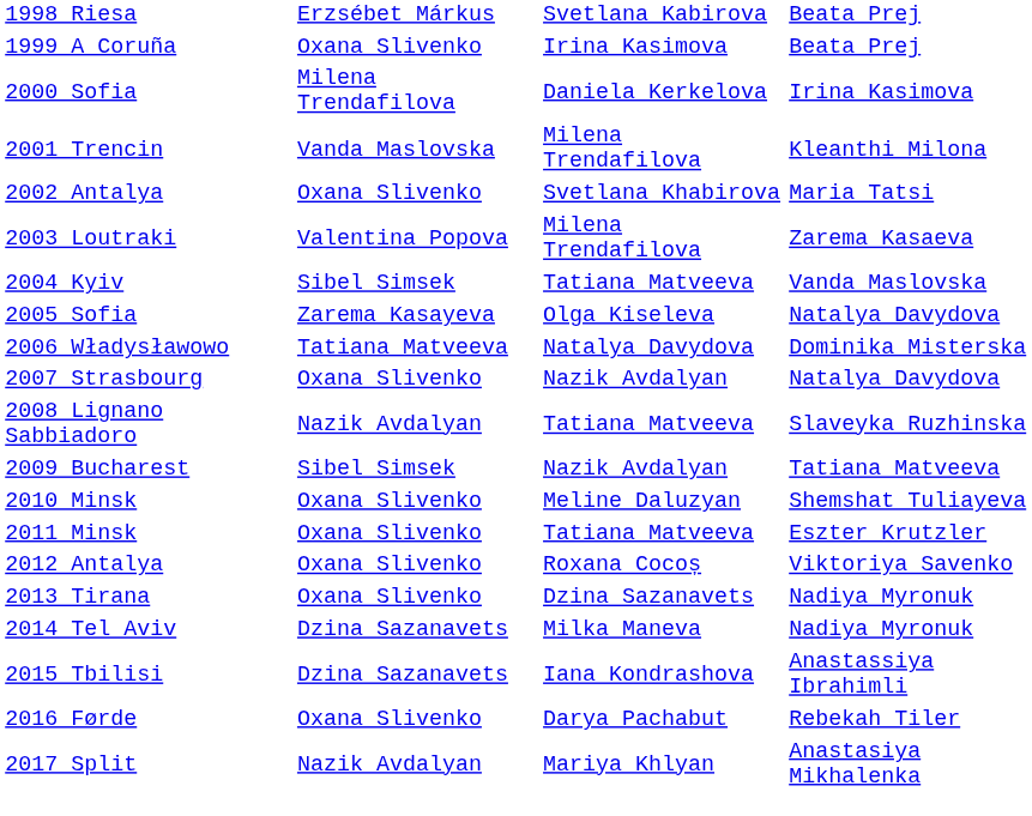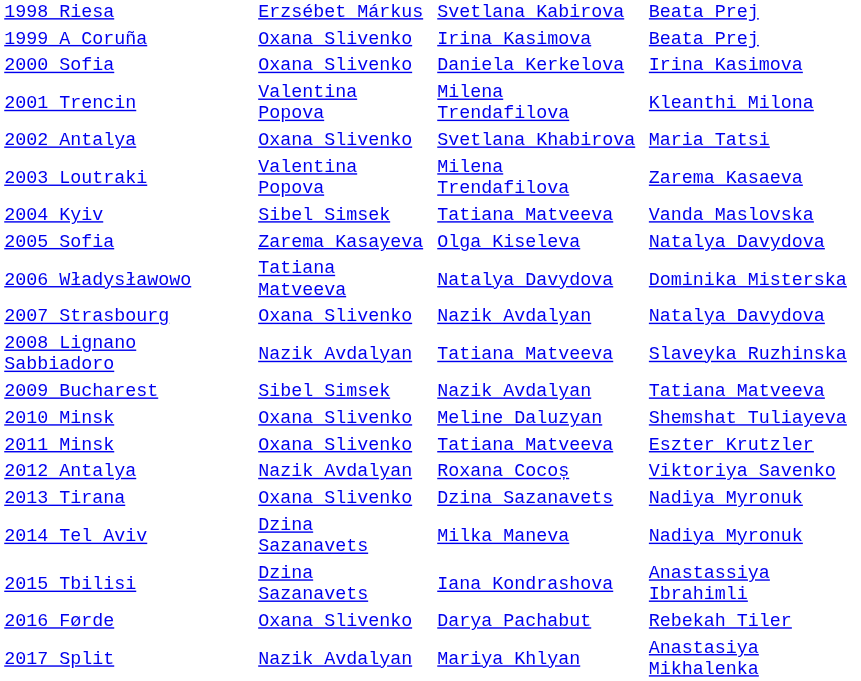2000 Sofia | column 2: Milena Trendafilova -> Oxana Slivenko
2001 Trencin | column 2: Vanda Maslovska -> Valentina Popova
2012 Antalya | column 2: Oxana Slivenko -> Nazik Avdalyan
